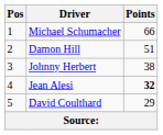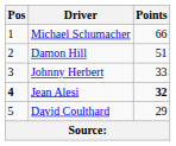Johnny Herbert | Points: 38 -> 33
Jean Alesi | Pos: normal -> bold
